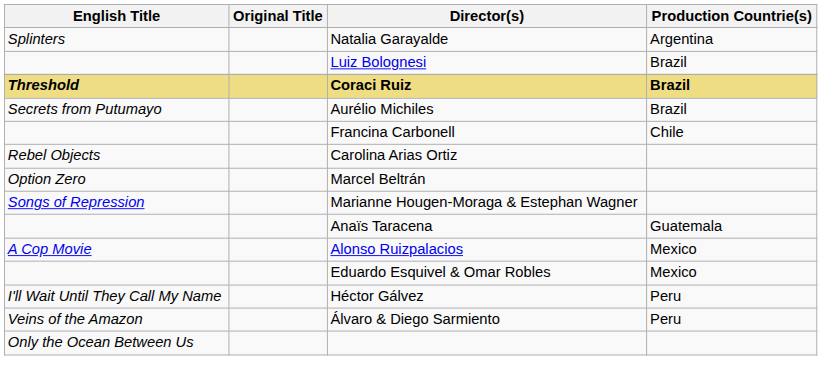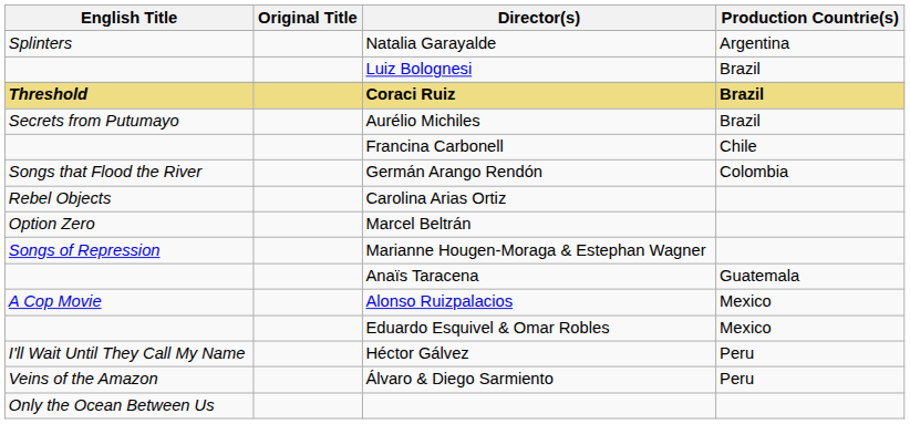+ row: Songs that Flood the River | Germán Arango Rendón | Colombia
